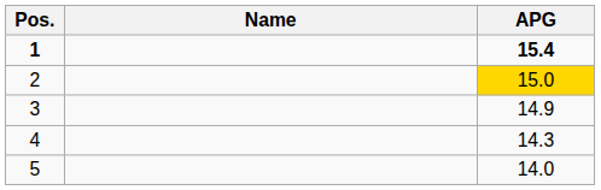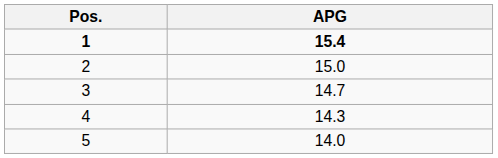- column: Name
2 | APG: gold background -> no background
3 | APG: 14.9 -> 14.7
